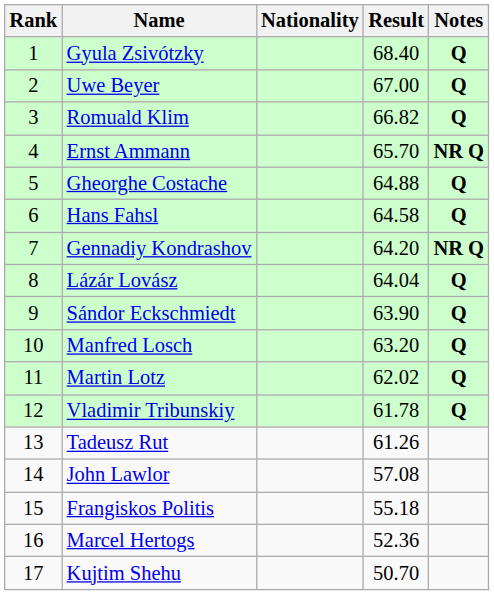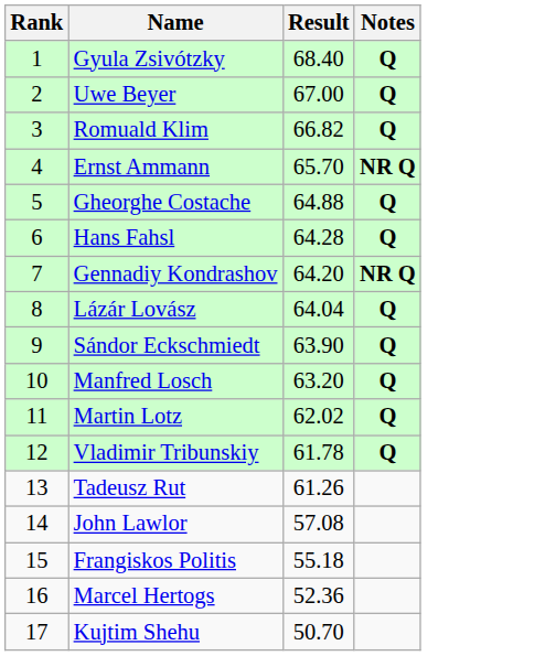- column: Nationality
Hans Fahsl | Result: 64.58 -> 64.28
